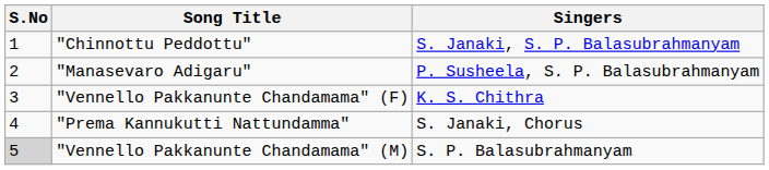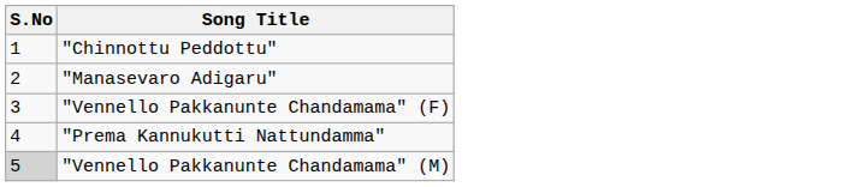- column: Singers | S. Janaki, S. P. Balasubrahmanyam | P. Susheela, S. P. Balasubrahmanyam | K. S. Chithra | S. Janaki, Chorus | S. P. Balasubrahmanyam
